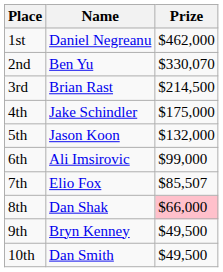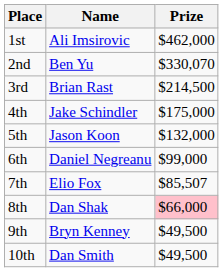1st | Name: Daniel Negreanu -> Ali Imsirovic
6th | Name: Ali Imsirovic -> Daniel Negreanu
